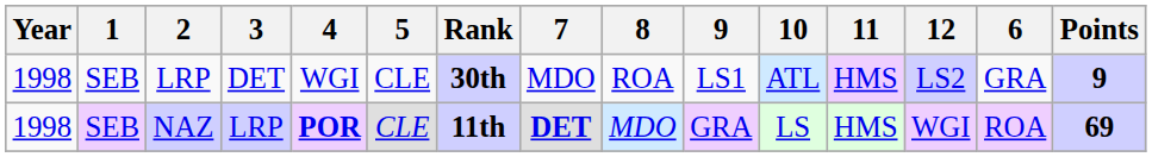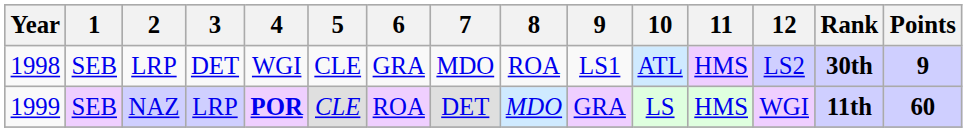columns swapped: 6 <-> Rank
NAZ | Year: 1998 -> 1999
NAZ | 7: bold -> normal
NAZ | Points: 69 -> 60
